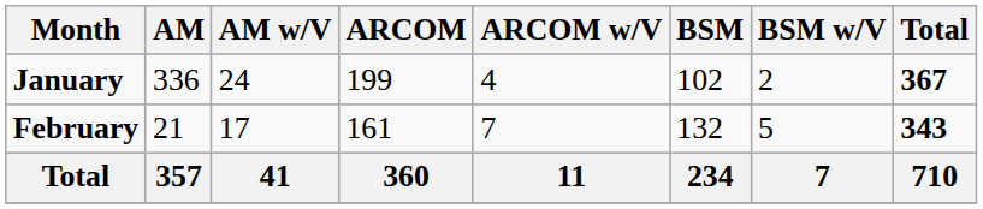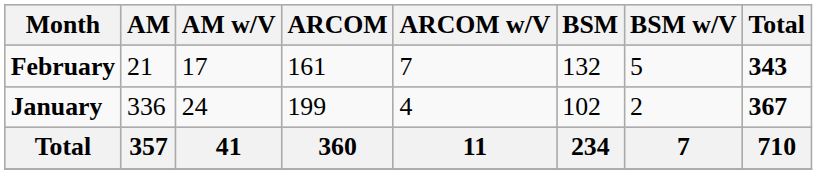rows swapped: January <-> February
